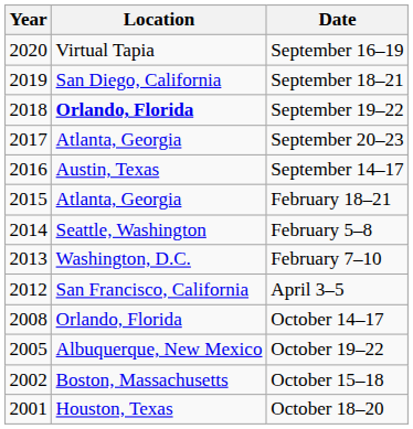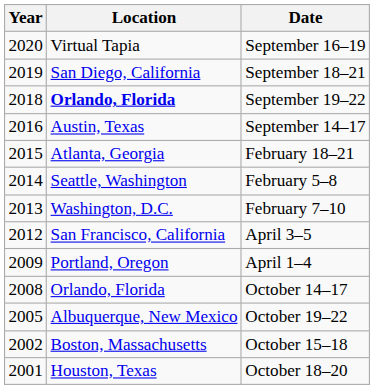- row: 2017 | Atlanta, Georgia | September 20–23
+ row: 2009 | Portland, Oregon | April 1–4
